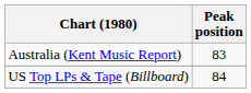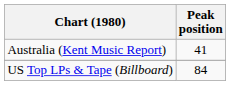Australia (Kent Music Report) | Peak position: 83 -> 41
